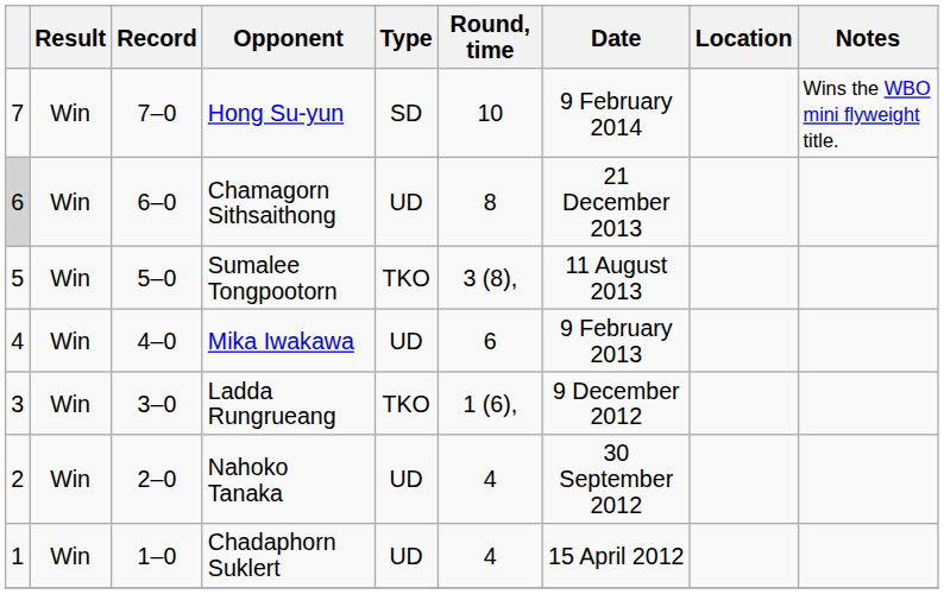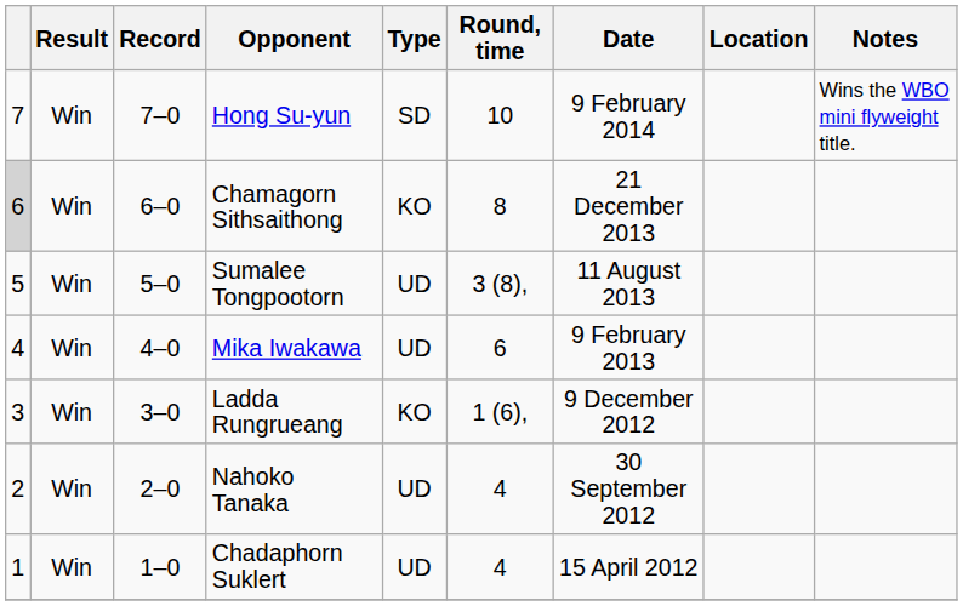Chamagorn Sithsaithong | Type: UD -> KO
Sumalee Tongpootorn | Type: TKO -> UD
Ladda Rungrueang | Type: TKO -> KO
